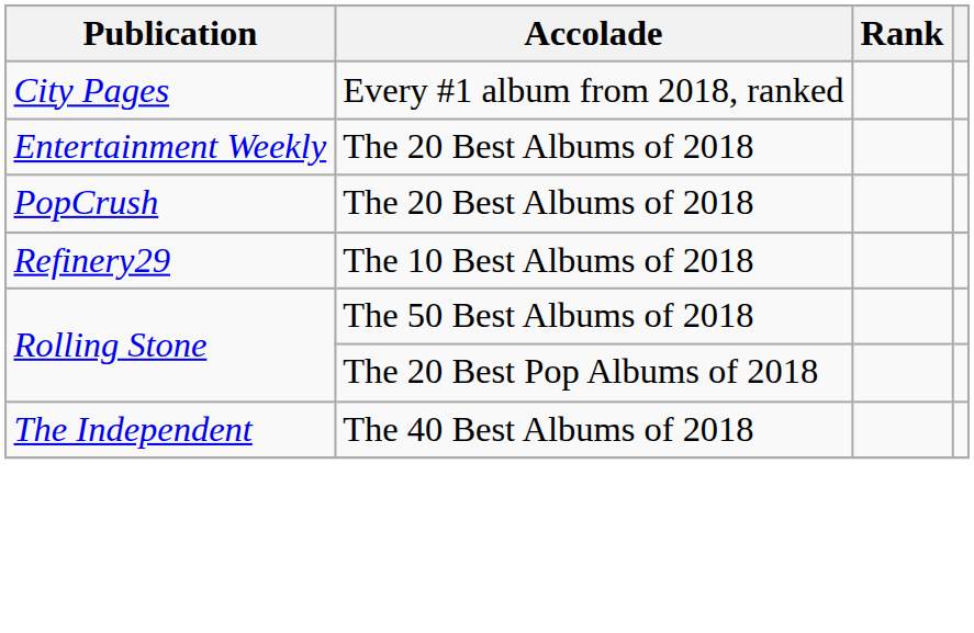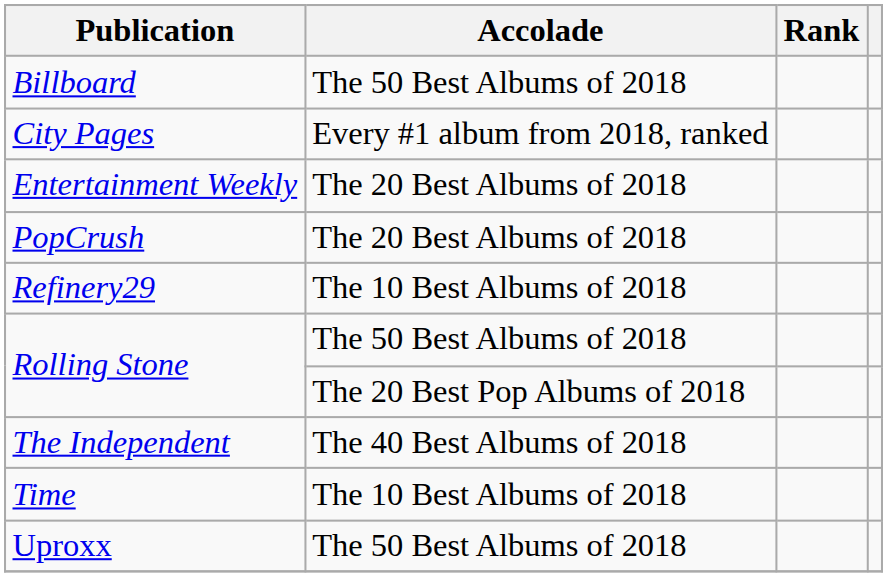+ row: Billboard | The 50 Best Albums of 2018
+ row: Time | The 10 Best Albums of 2018
+ row: Uproxx | The 50 Best Albums of 2018
